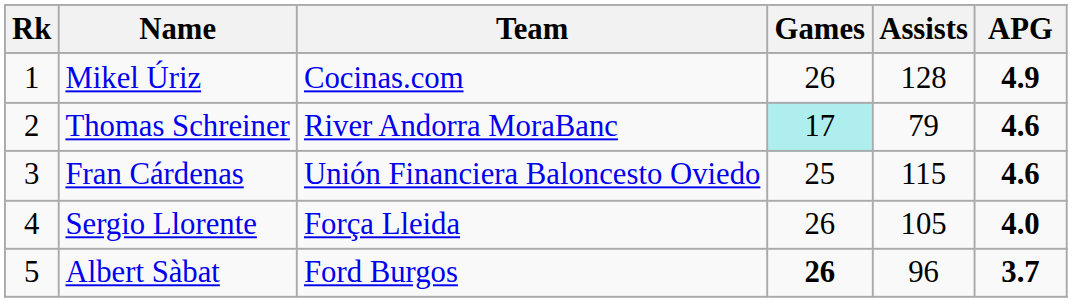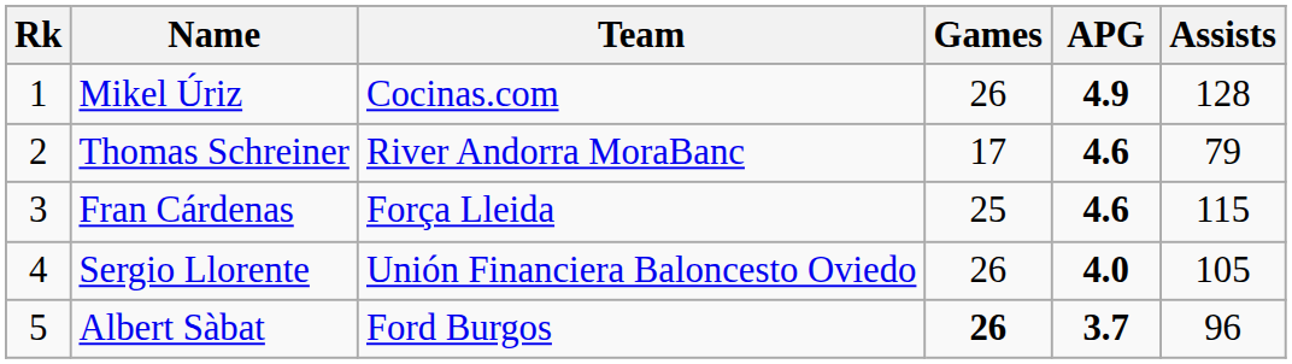columns swapped: Assists <-> APG
Thomas Schreiner | Games: paleturquoise background -> no background
Fran Cárdenas | Team: Unión Financiera Baloncesto Oviedo -> Força Lleida
Sergio Llorente | Team: Força Lleida -> Unión Financiera Baloncesto Oviedo
